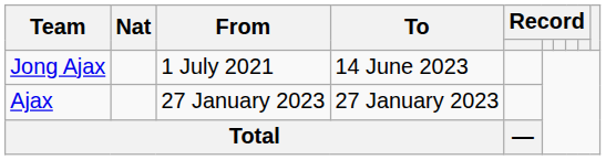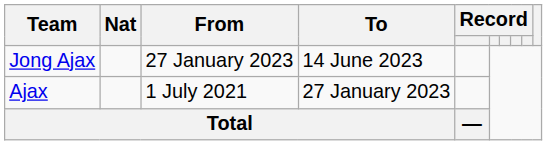Jong Ajax | From: 1 July 2021 -> 27 January 2023
Ajax | From: 27 January 2023 -> 1 July 2021
